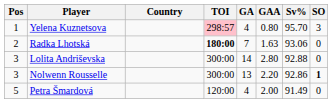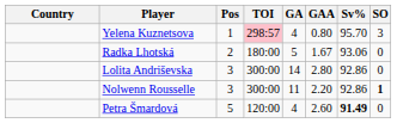columns swapped: Pos <-> Country
Radka Lhotská | TOI: bold -> normal
Radka Lhotská | GA: 7 -> 5
Radka Lhotská | GAA: 1.63 -> 1.67
Lolita Andriševska | Sv%: 92.88 -> 92.86
Nolwenn Rousselle | GA: 13 -> 11
Petra Šmardová | GAA: 2.00 -> 2.60
Petra Šmardová | Sv%: normal -> bold
